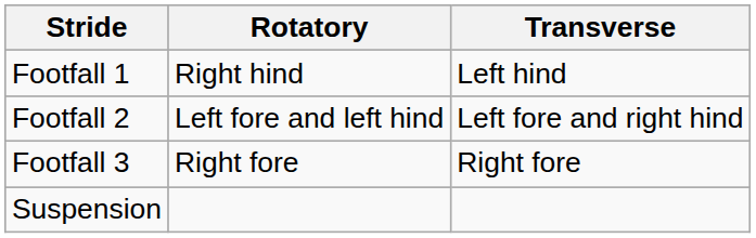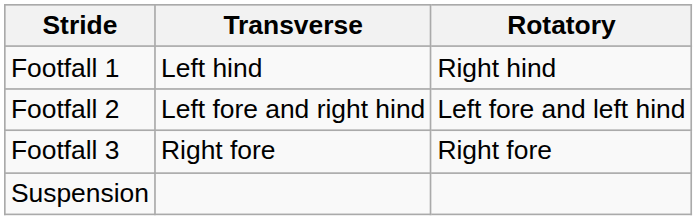columns swapped: Transverse <-> Rotatory
